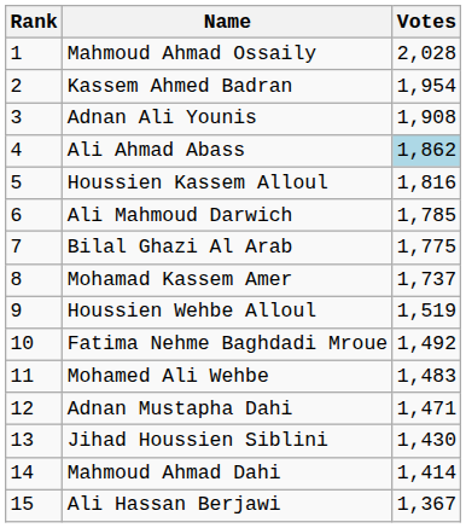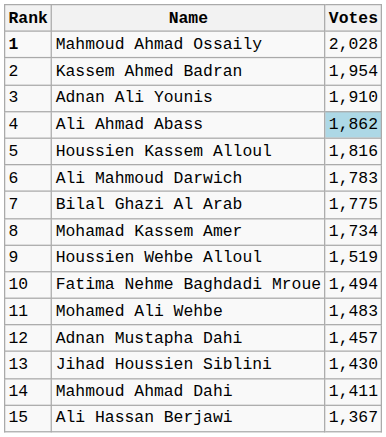Mahmoud Ahmad Ossaily | Rank: normal -> bold
Adnan Ali Younis | Votes: 1,908 -> 1,910
Ali Mahmoud Darwich | Votes: 1,785 -> 1,783
Mohamad Kassem Amer | Votes: 1,737 -> 1,734
Fatima Nehme Baghdadi Mroue | Votes: 1,492 -> 1,494
Adnan Mustapha Dahi | Votes: 1,471 -> 1,457
Mahmoud Ahmad Dahi | Votes: 1,414 -> 1,411
